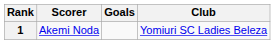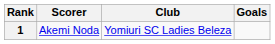columns swapped: Club <-> Goals
